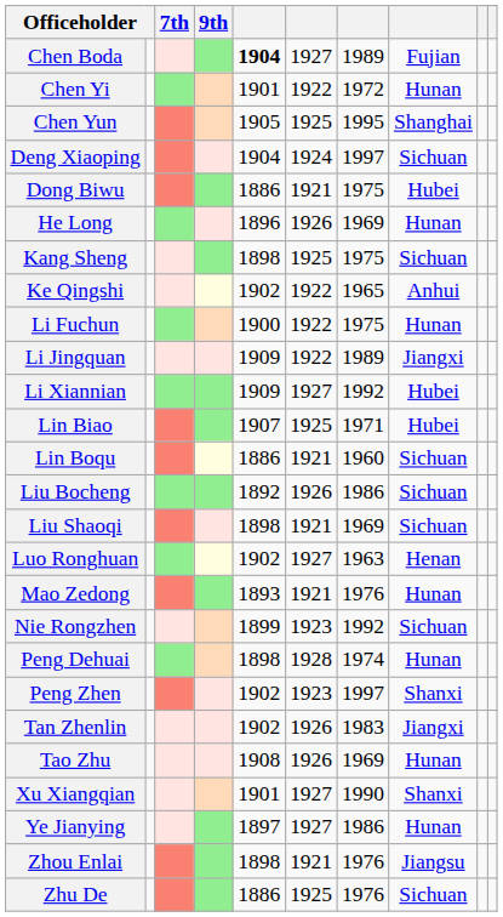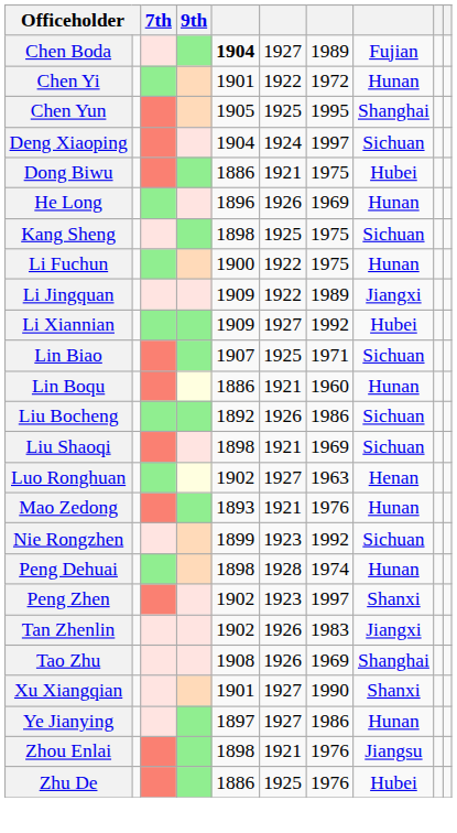- row: Ke Qingshi | 1902 | 1922 | 1965 | Anhui
Lin Biao | column 8: Hubei -> Sichuan
Lin Boqu | column 8: Sichuan -> Hunan
Tao Zhu | column 8: Hunan -> Shanghai
Zhu De | column 8: Sichuan -> Hubei
